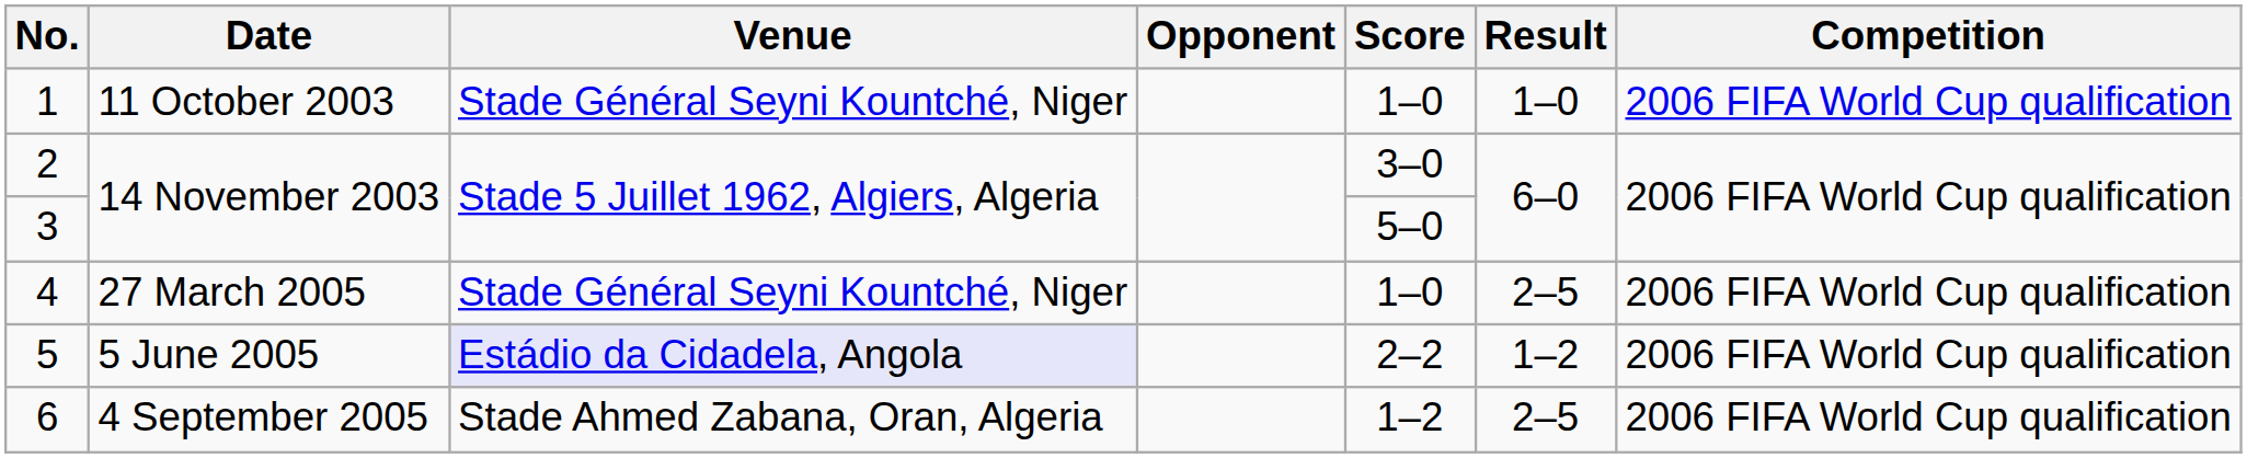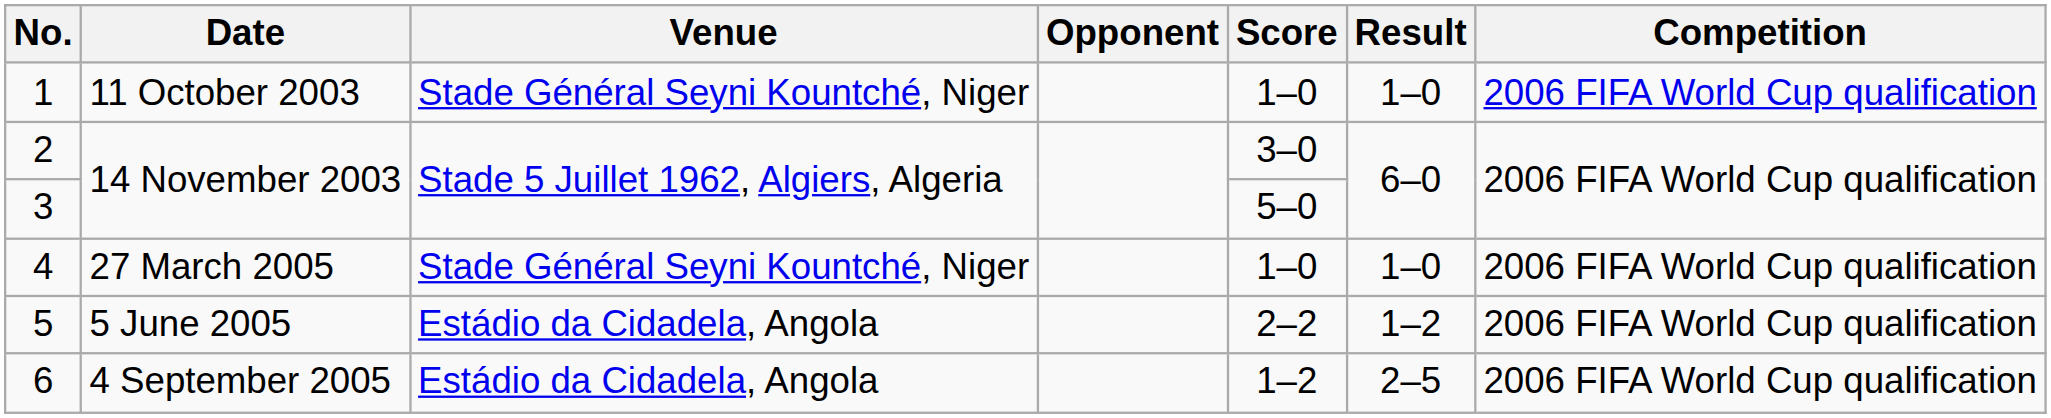4 | Result: 2–5 -> 1–0
5 | Venue: lavender background -> no background
6 | Venue: Stade Ahmed Zabana, Oran, Algeria -> Estádio da Cidadela, Angola
